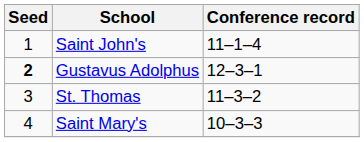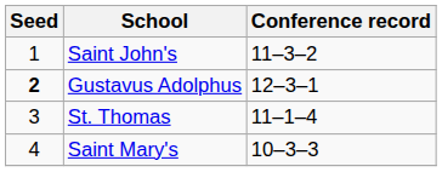Saint John's | Conference record: 11–1–4 -> 11–3–2
St. Thomas | Conference record: 11–3–2 -> 11–1–4
